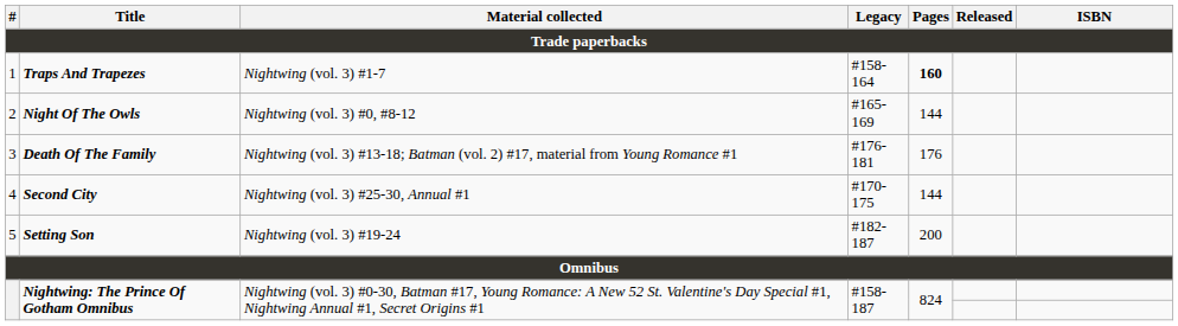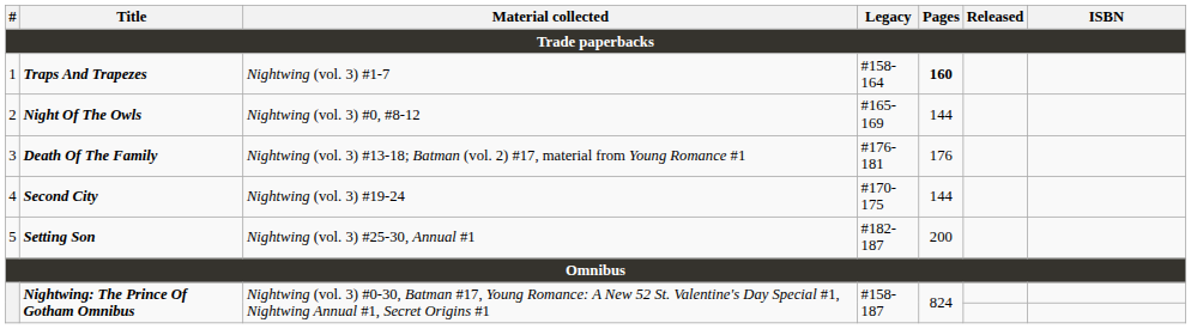4 | Material collected: Nightwing (vol. 3) #25-30, Annual #1 -> Nightwing (vol. 3) #19-24
5 | Material collected: Nightwing (vol. 3) #19-24 -> Nightwing (vol. 3) #25-30, Annual #1
